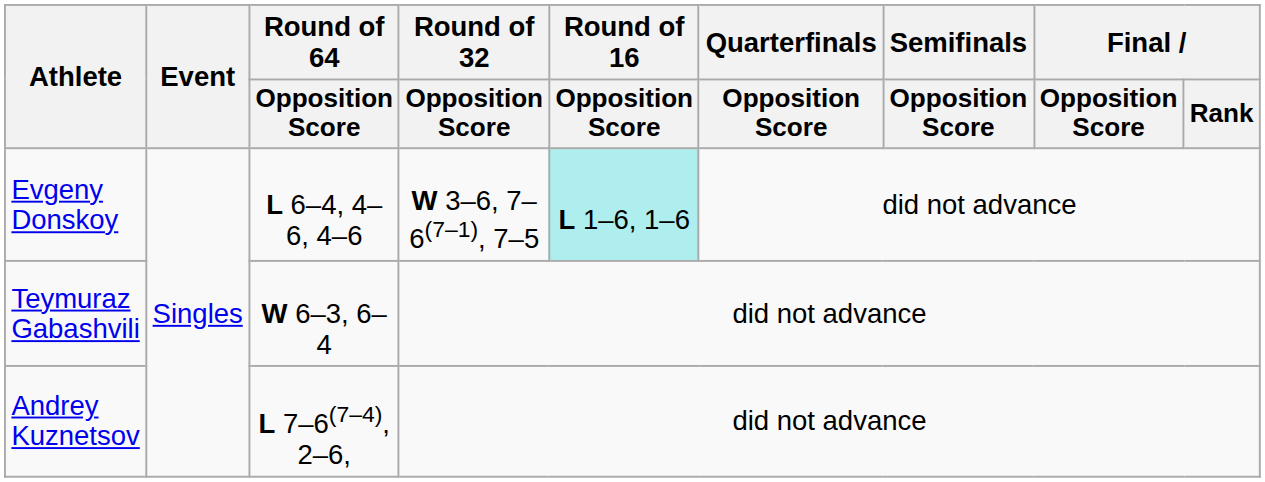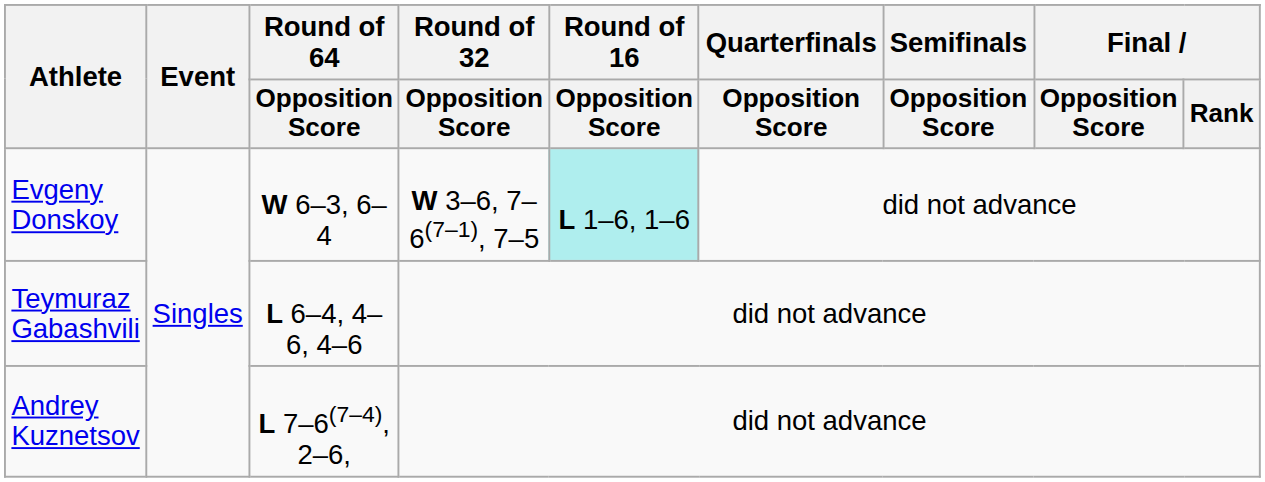Evgeny Donskoy | Round of 64 / Opposition Score: L 6–4, 4–6, 4–6 -> W 6–3, 6–4
Teymuraz Gabashvili | Round of 64 / Opposition Score: W 6–3, 6–4 -> L 6–4, 4–6, 4–6
